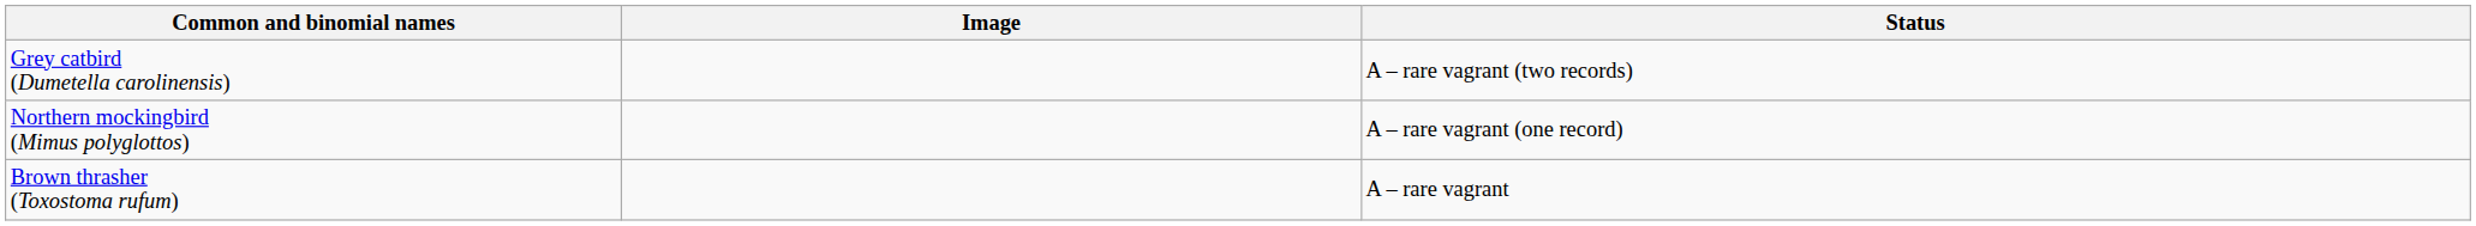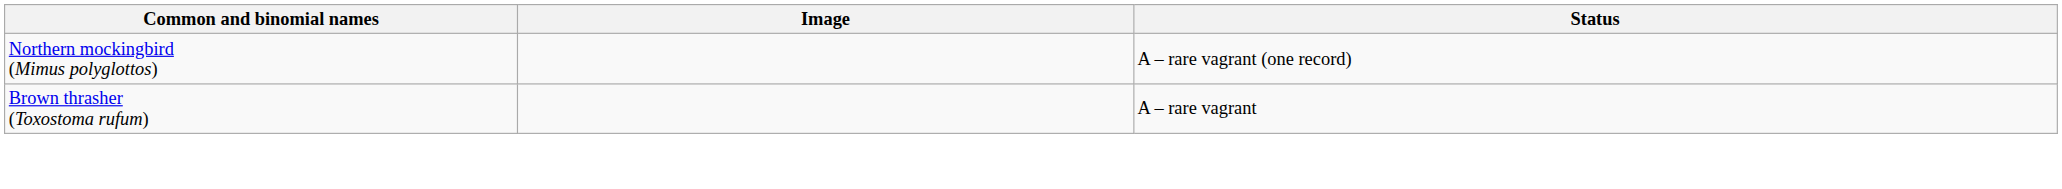- row: Grey catbird (Dumetella carolinensis) | A – rare vagrant (two records)
